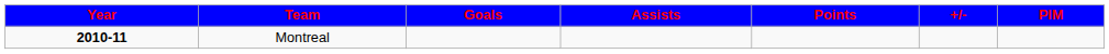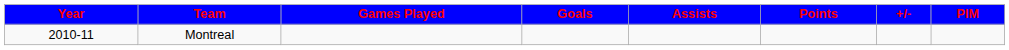+ column: Games Played
Montreal | Year: bold -> normal
